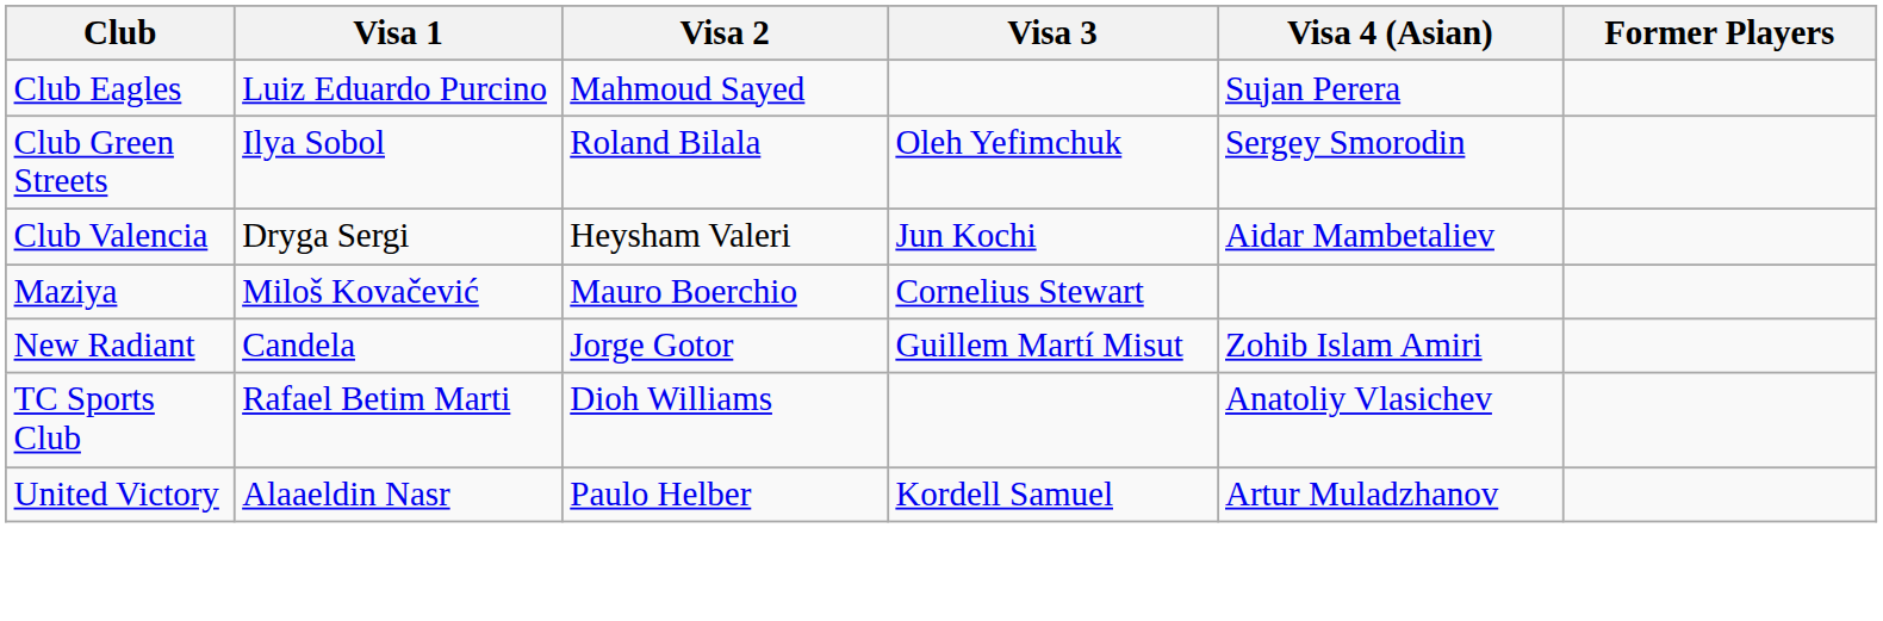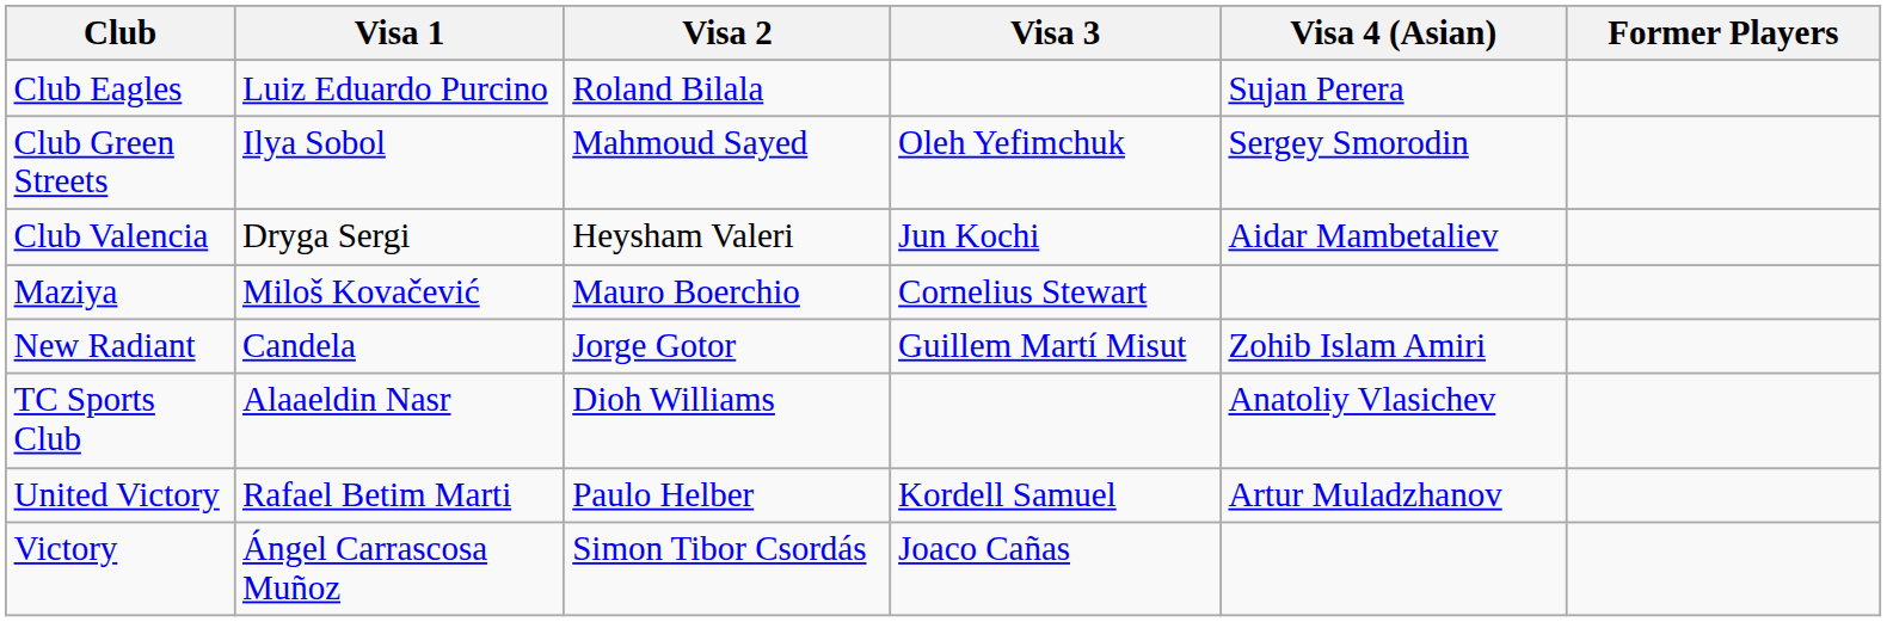Club Eagles | Visa 2: Mahmoud Sayed -> Roland Bilala
Club Green Streets | Visa 2: Roland Bilala -> Mahmoud Sayed
TC Sports Club | Visa 1: Rafael Betim Marti -> Alaaeldin Nasr
United Victory | Visa 1: Alaaeldin Nasr -> Rafael Betim Marti
+ row: Victory | Ángel Carrascosa Muñoz | Simon Tibor Csordás | Joaco Cañas
